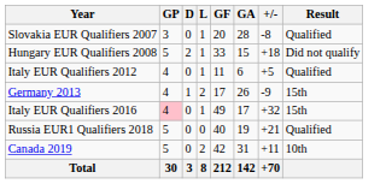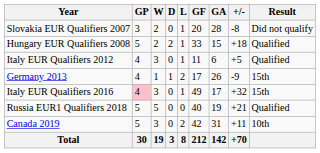+ column: W | 2 | 2 | 3 | 1 | 3 | 5 | 3 | 19
Slovakia EUR Qualifiers 2007 | Result: Qualified -> Did not qualify
Hungary EUR Qualifiers 2008 | Result: Did not qualify -> Qualified
